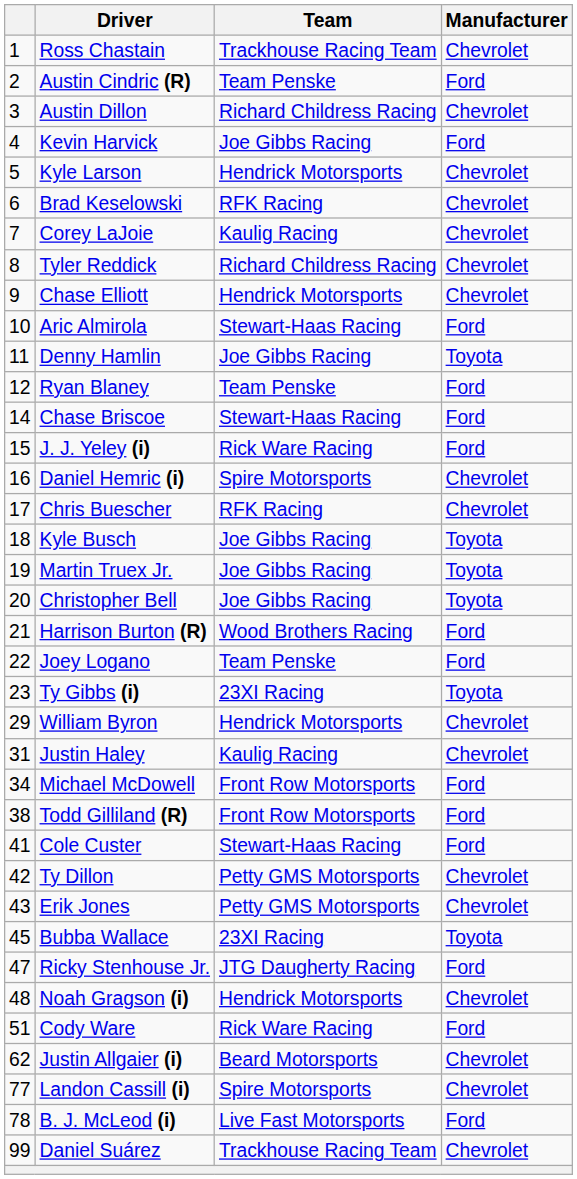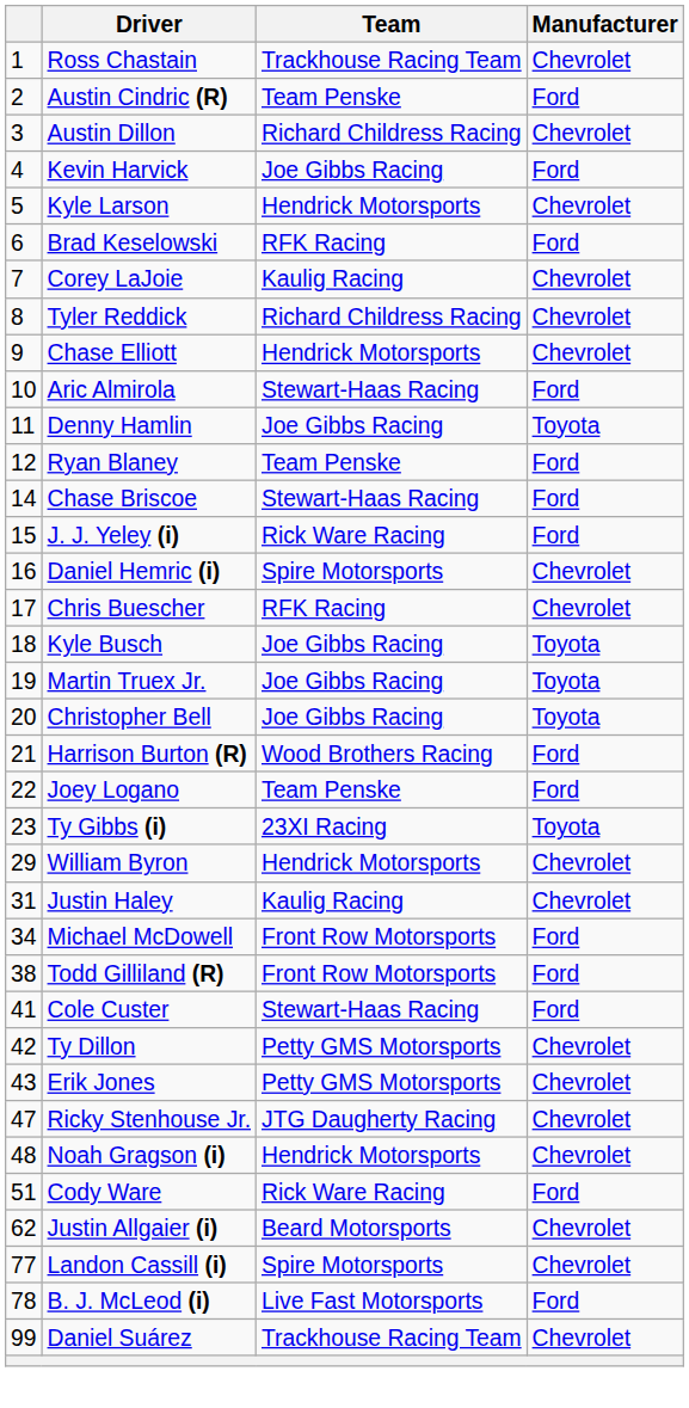Brad Keselowski | Manufacturer: Chevrolet -> Ford
- row: 45 | Bubba Wallace | 23XI Racing | Toyota
Ricky Stenhouse Jr. | Manufacturer: Ford -> Chevrolet
